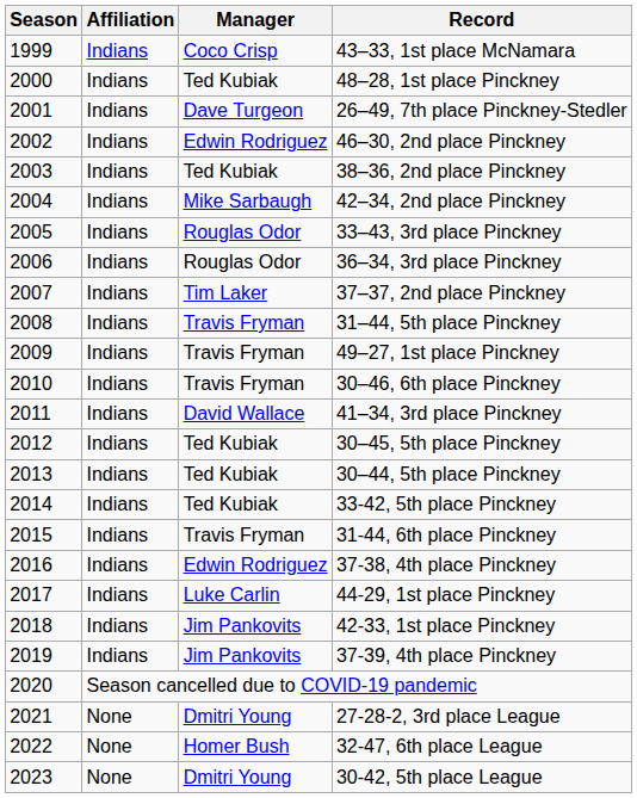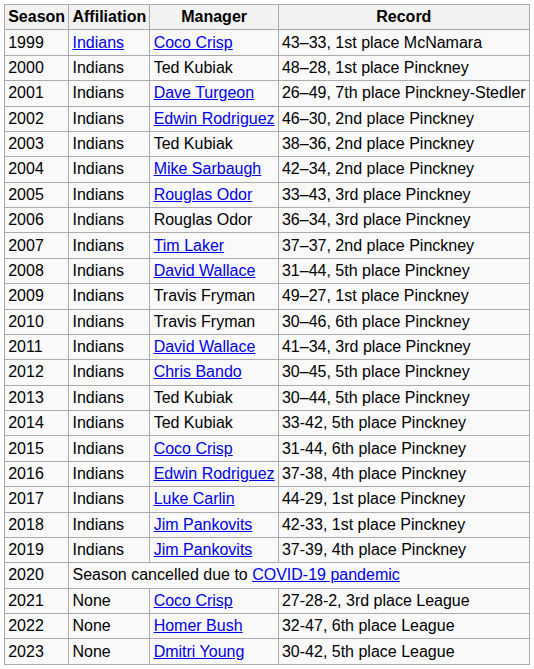31–44, 5th place Pinckney | Manager: Travis Fryman -> David Wallace
30–45, 5th place Pinckney | Manager: Ted Kubiak -> Chris Bando
31-44, 6th place Pinckney | Manager: Travis Fryman -> Coco Crisp
27-28-2, 3rd place League | Manager: Dmitri Young -> Coco Crisp
